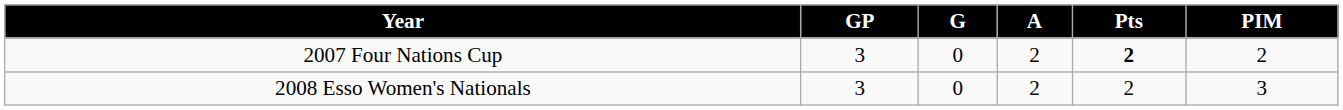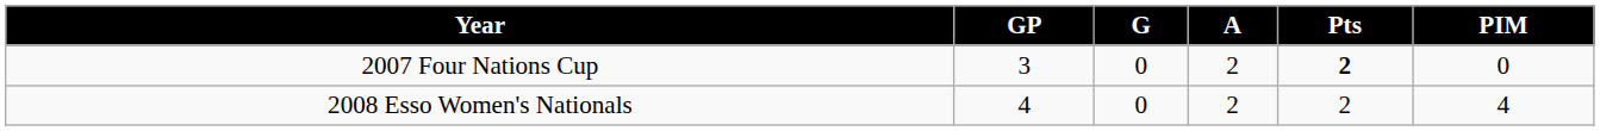2007 Four Nations Cup | PIM: 2 -> 0
2008 Esso Women's Nationals | GP: 3 -> 4
2008 Esso Women's Nationals | PIM: 3 -> 4
